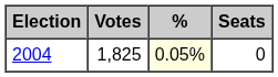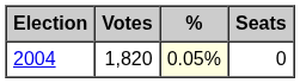2004 | Votes: 1,825 -> 1,820
